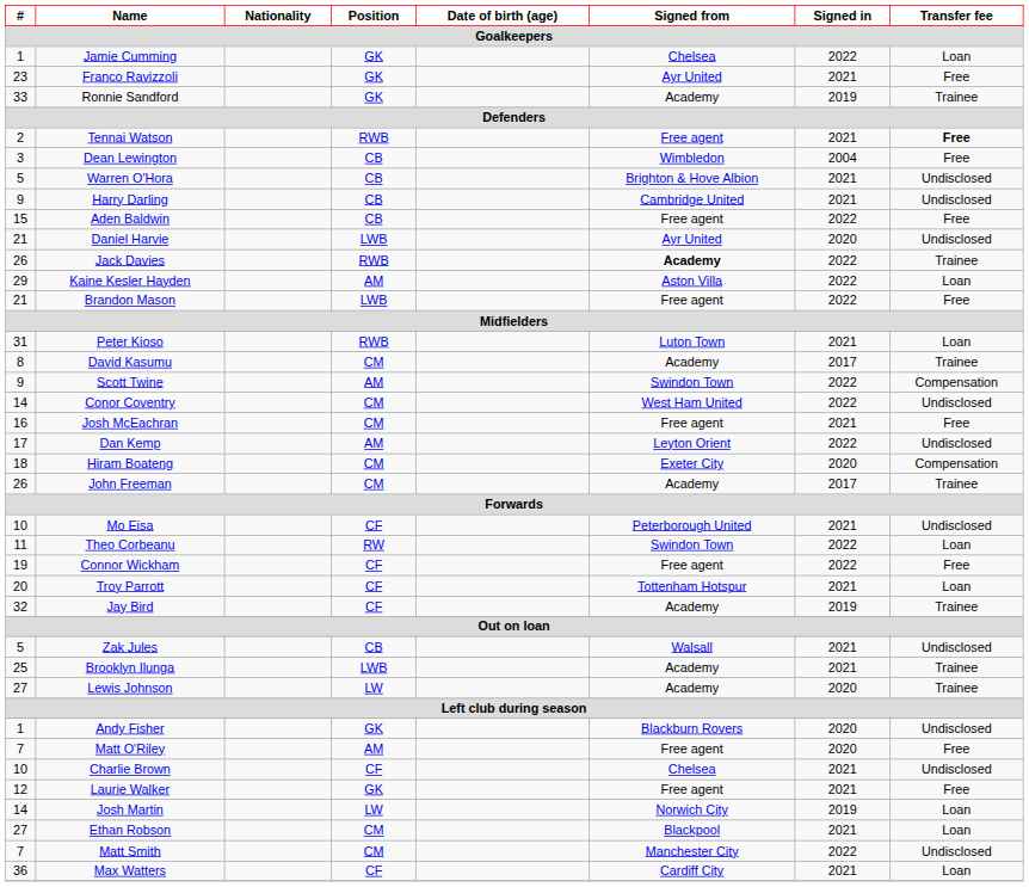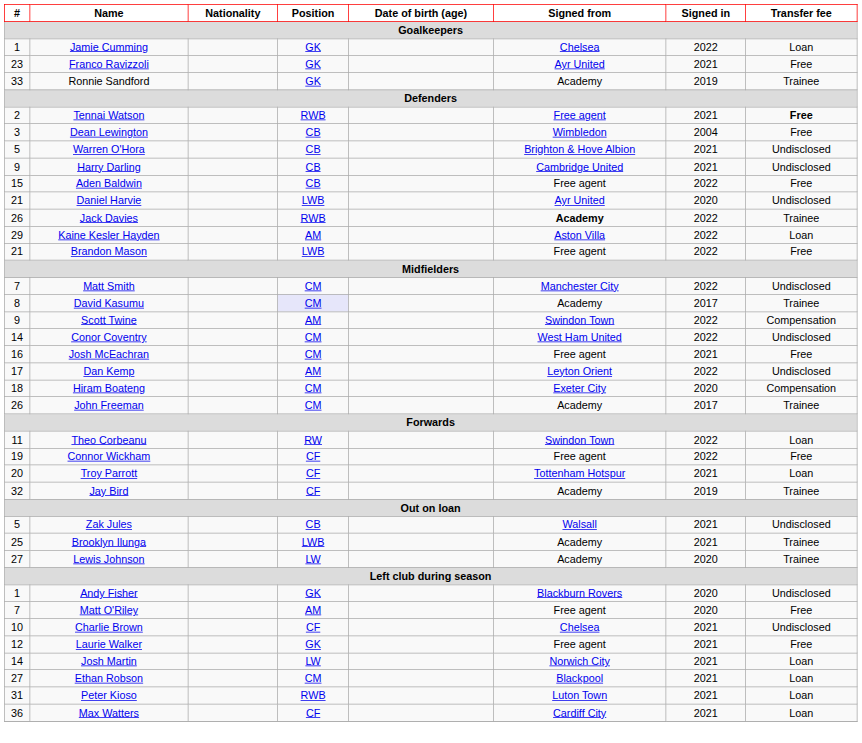rows swapped: Matt Smith <-> Peter Kioso
David Kasumu | Position: no background -> lavender background
- row: 10 | Mo Eisa | CF | Peterborough United | 2021 | Undisclosed
Josh Martin | Signed in: 2019 -> 2021
